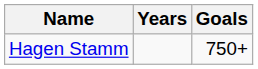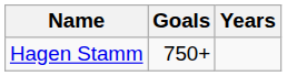columns swapped: Goals <-> Years
